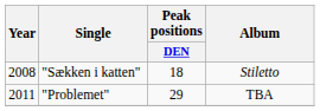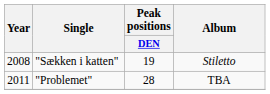"Sækken i katten" | Peak positions / DEN: 18 -> 19
"Problemet" | Peak positions / DEN: 29 -> 28
